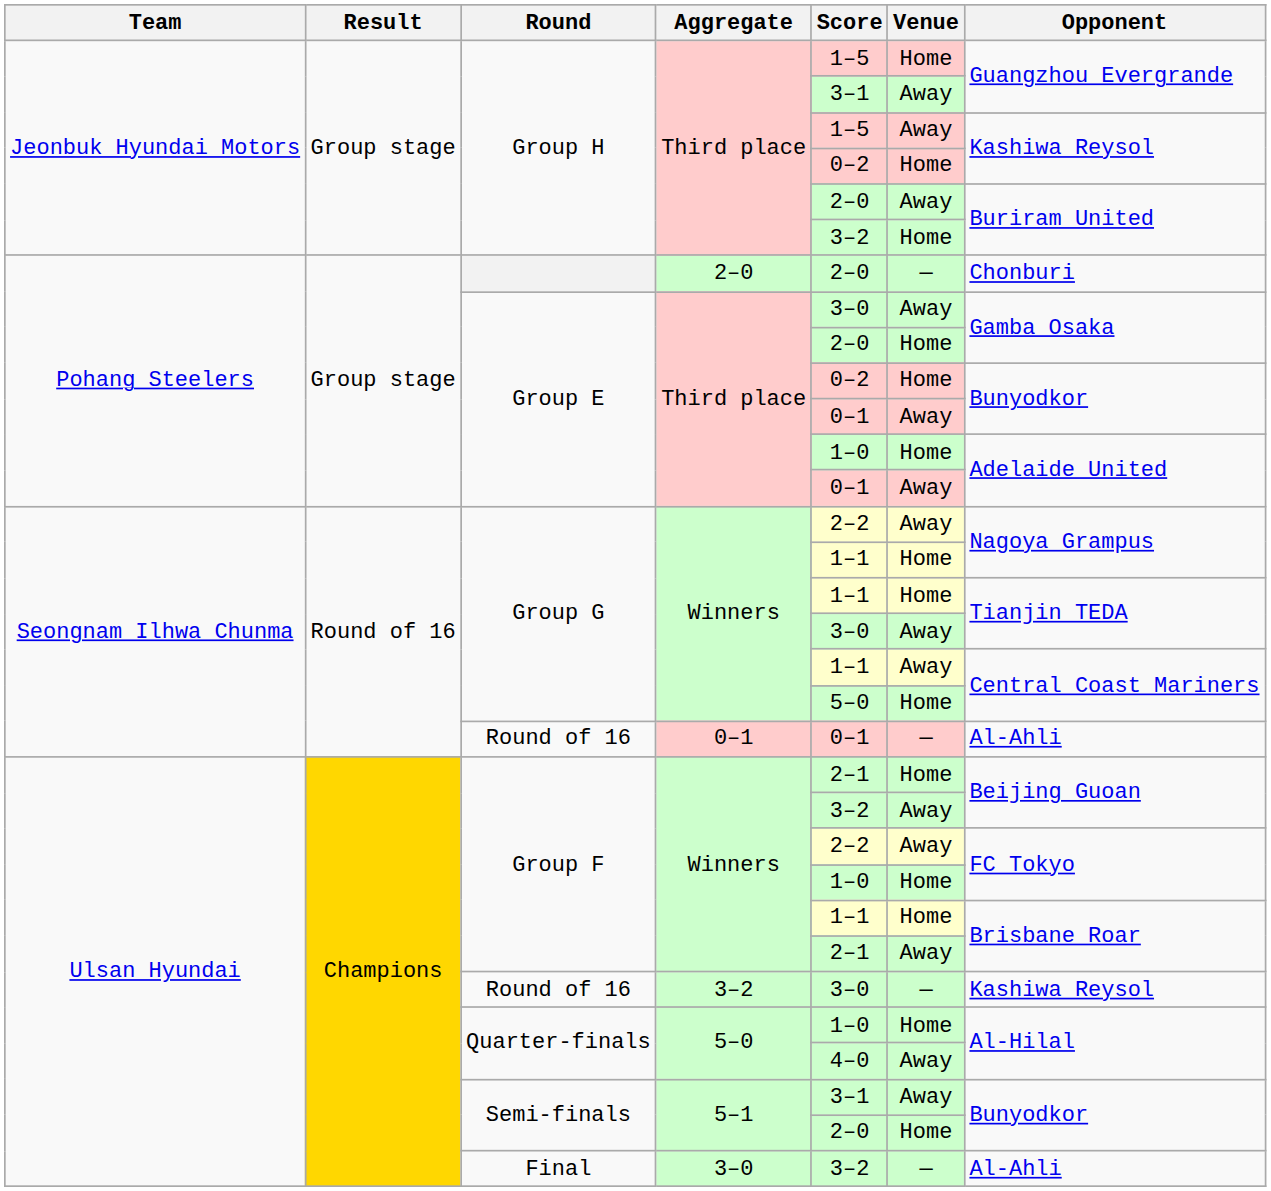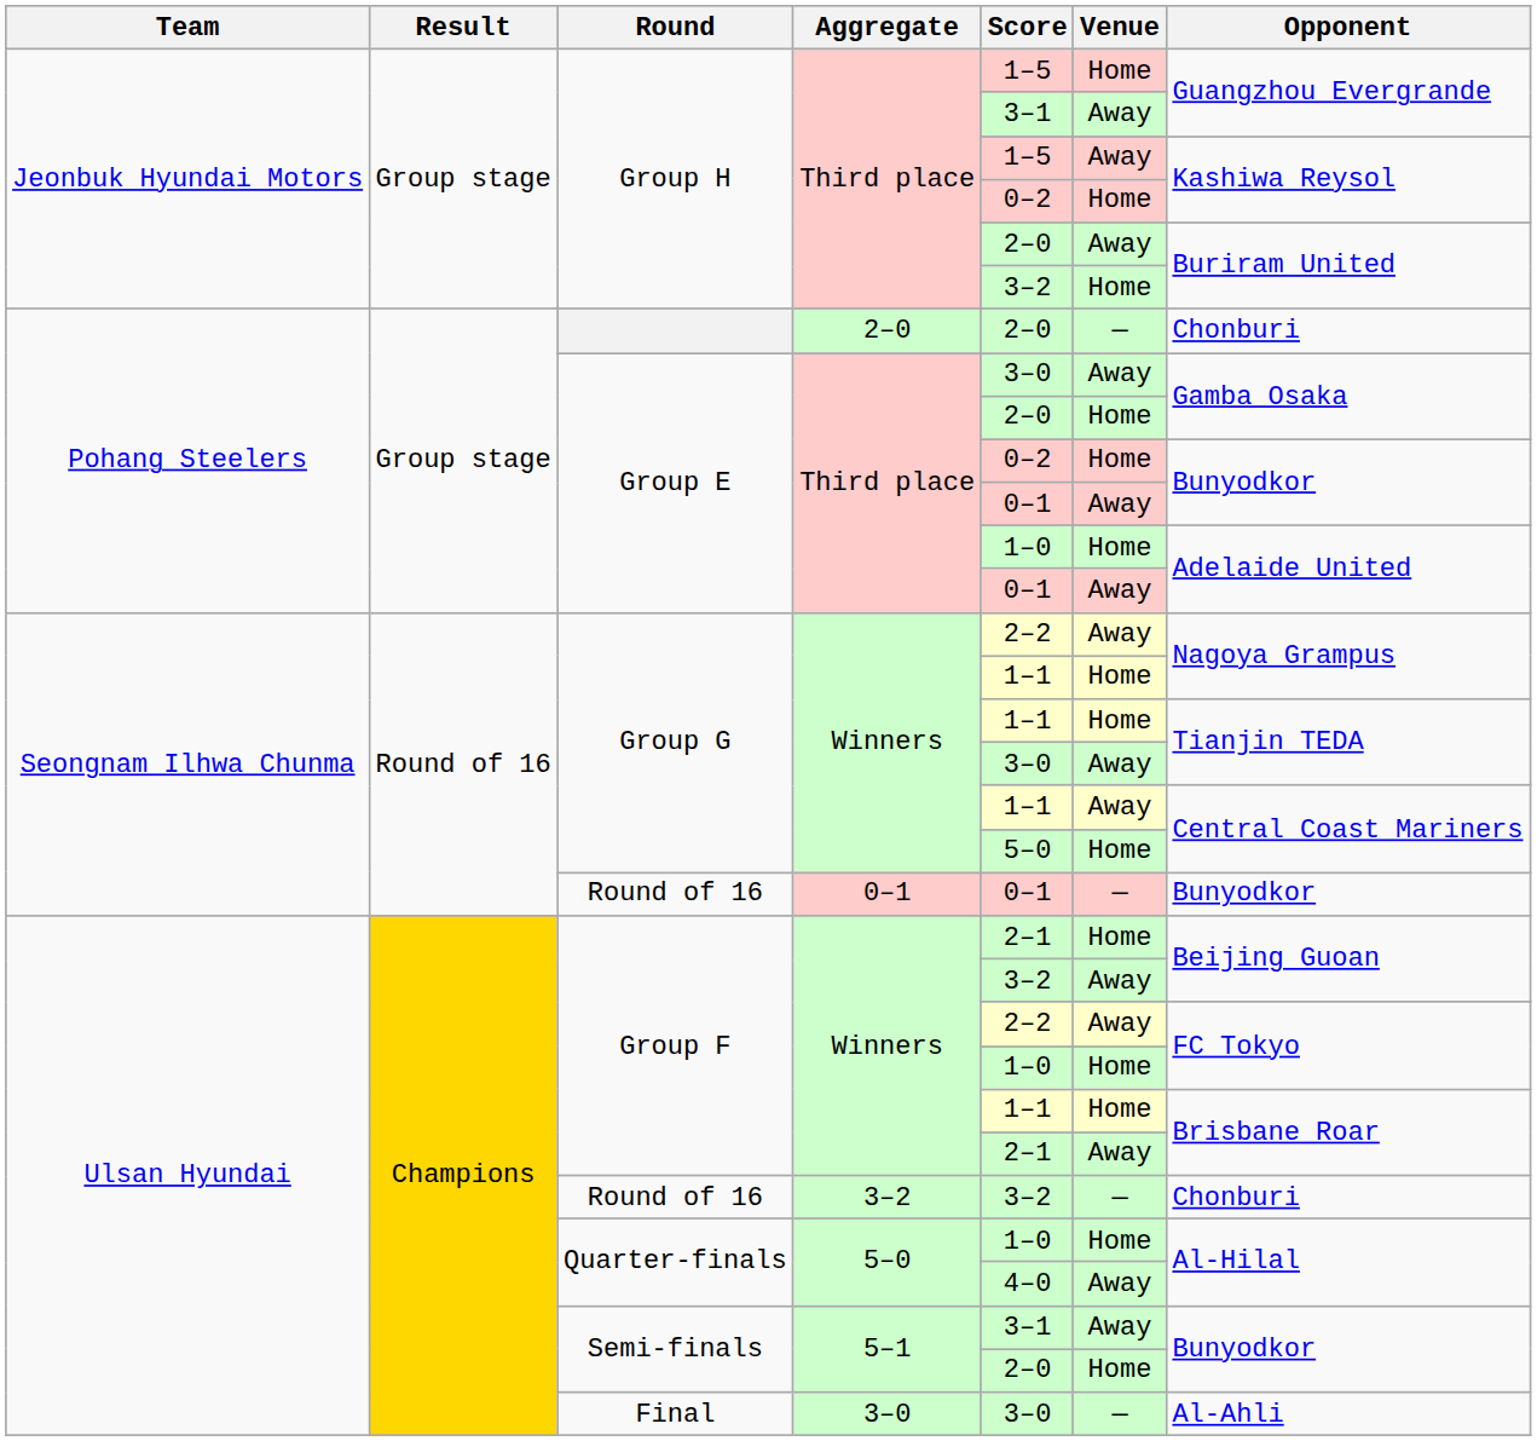Round of 16 / 0–1 | Opponent: Al-Ahli -> Bunyodkor
Round of 16 / 3–2 | Score: 3–0 -> 3–2
Round of 16 / 3–2 | Opponent: Kashiwa Reysol -> Chonburi
Final | Score: 3–2 -> 3–0
